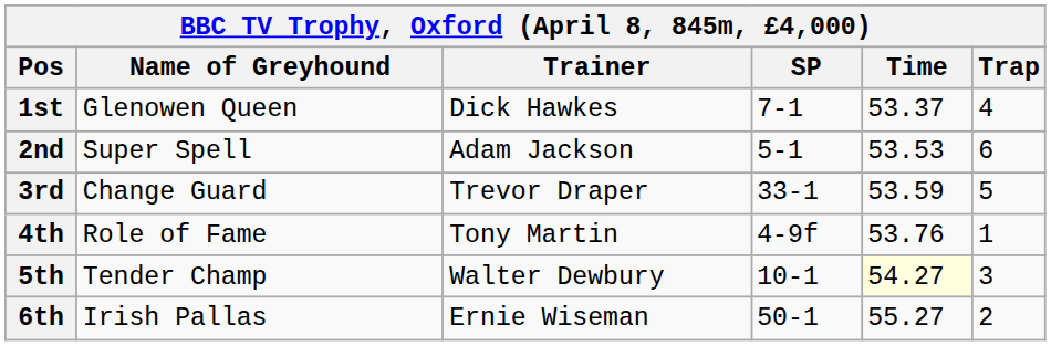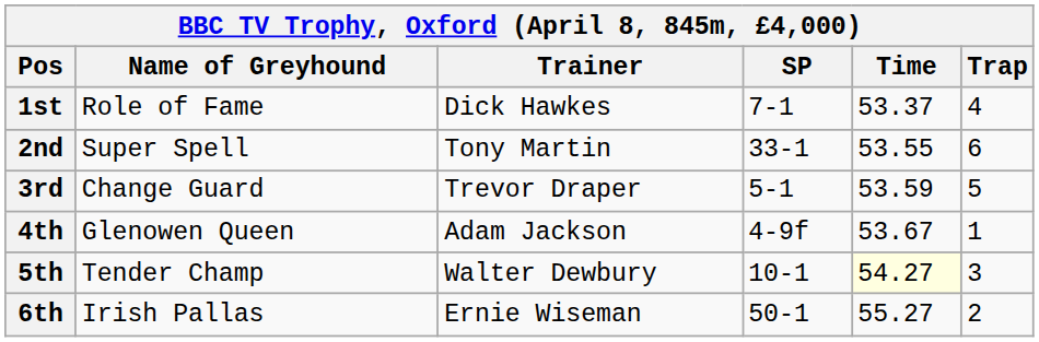1st | Name of Greyhound: Glenowen Queen -> Role of Fame
2nd | Trainer: Adam Jackson -> Tony Martin
2nd | SP: 5-1 -> 33-1
2nd | Time: 53.53 -> 53.55
3rd | SP: 33-1 -> 5-1
4th | Name of Greyhound: Role of Fame -> Glenowen Queen
4th | Trainer: Tony Martin -> Adam Jackson
4th | Time: 53.76 -> 53.67
